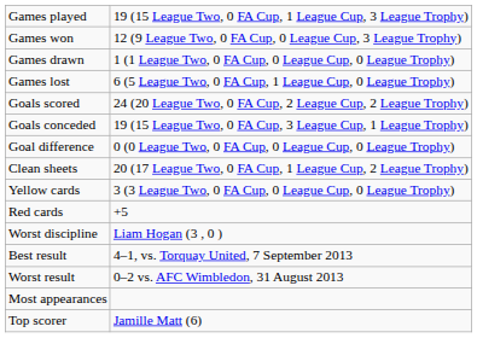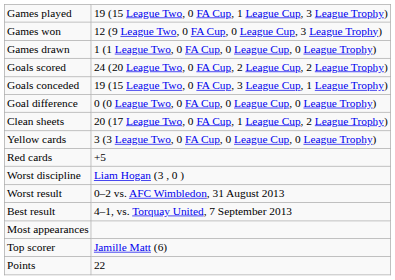- row: Games lost | 6 (5 League Two, 0 FA Cup, 1 League Cup, 0 League Trophy)
rows swapped: Best result <-> Worst result
+ row: Points | 22
